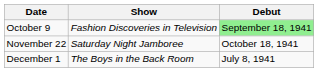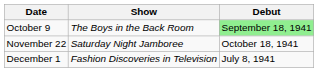October 9 | Show: Fashion Discoveries in Television -> The Boys in the Back Room
December 1 | Show: The Boys in the Back Room -> Fashion Discoveries in Television
